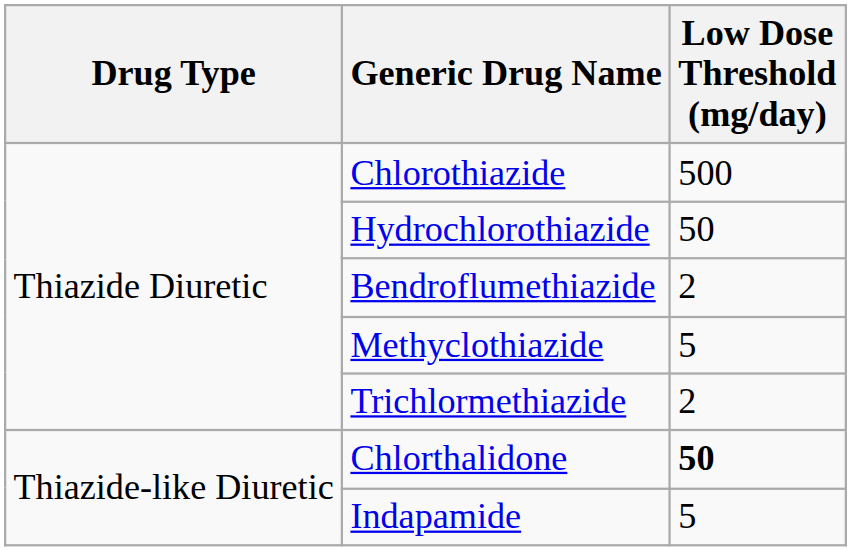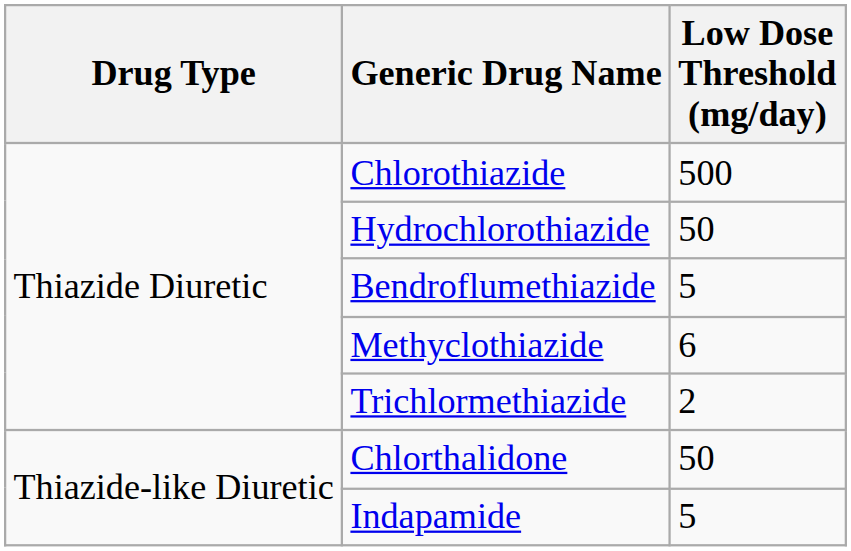Bendroflumethiazide | Low Dose Threshold (mg/day): 2 -> 5
Methyclothiazide | Low Dose Threshold (mg/day): 5 -> 6
Chlorthalidone | Low Dose Threshold (mg/day): bold -> normal
